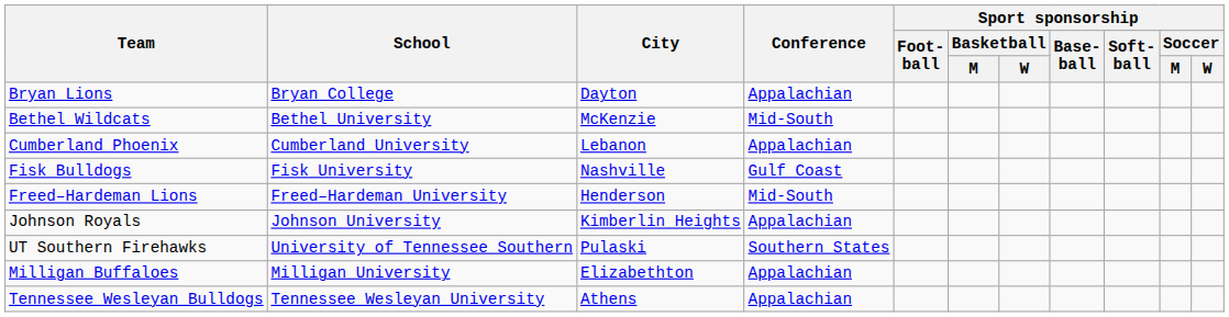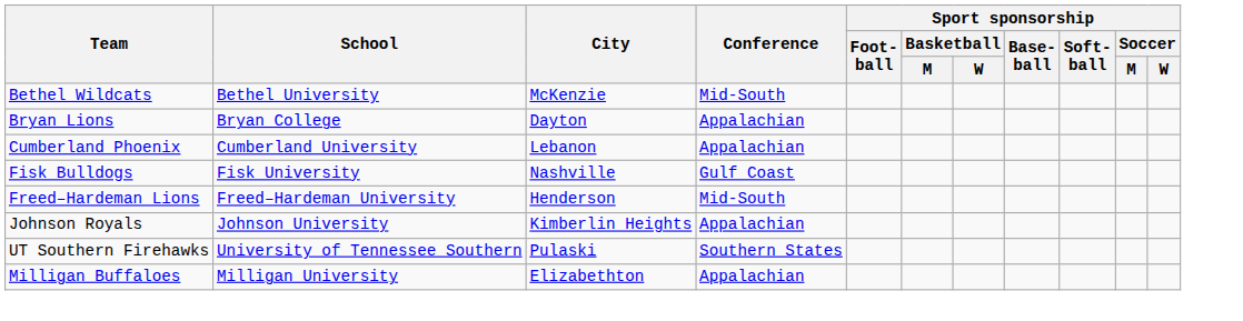rows swapped: Bethel Wildcats <-> Bryan Lions
- row: Tennessee Wesleyan Bulldogs | Tennessee Wesleyan University | Athens | Appalachian
